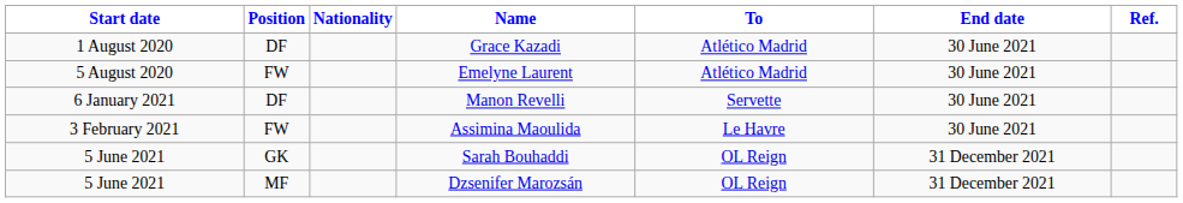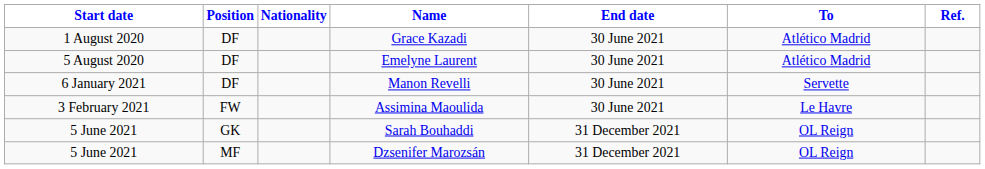columns swapped: To <-> End date
Emelyne Laurent | Position: FW -> DF
